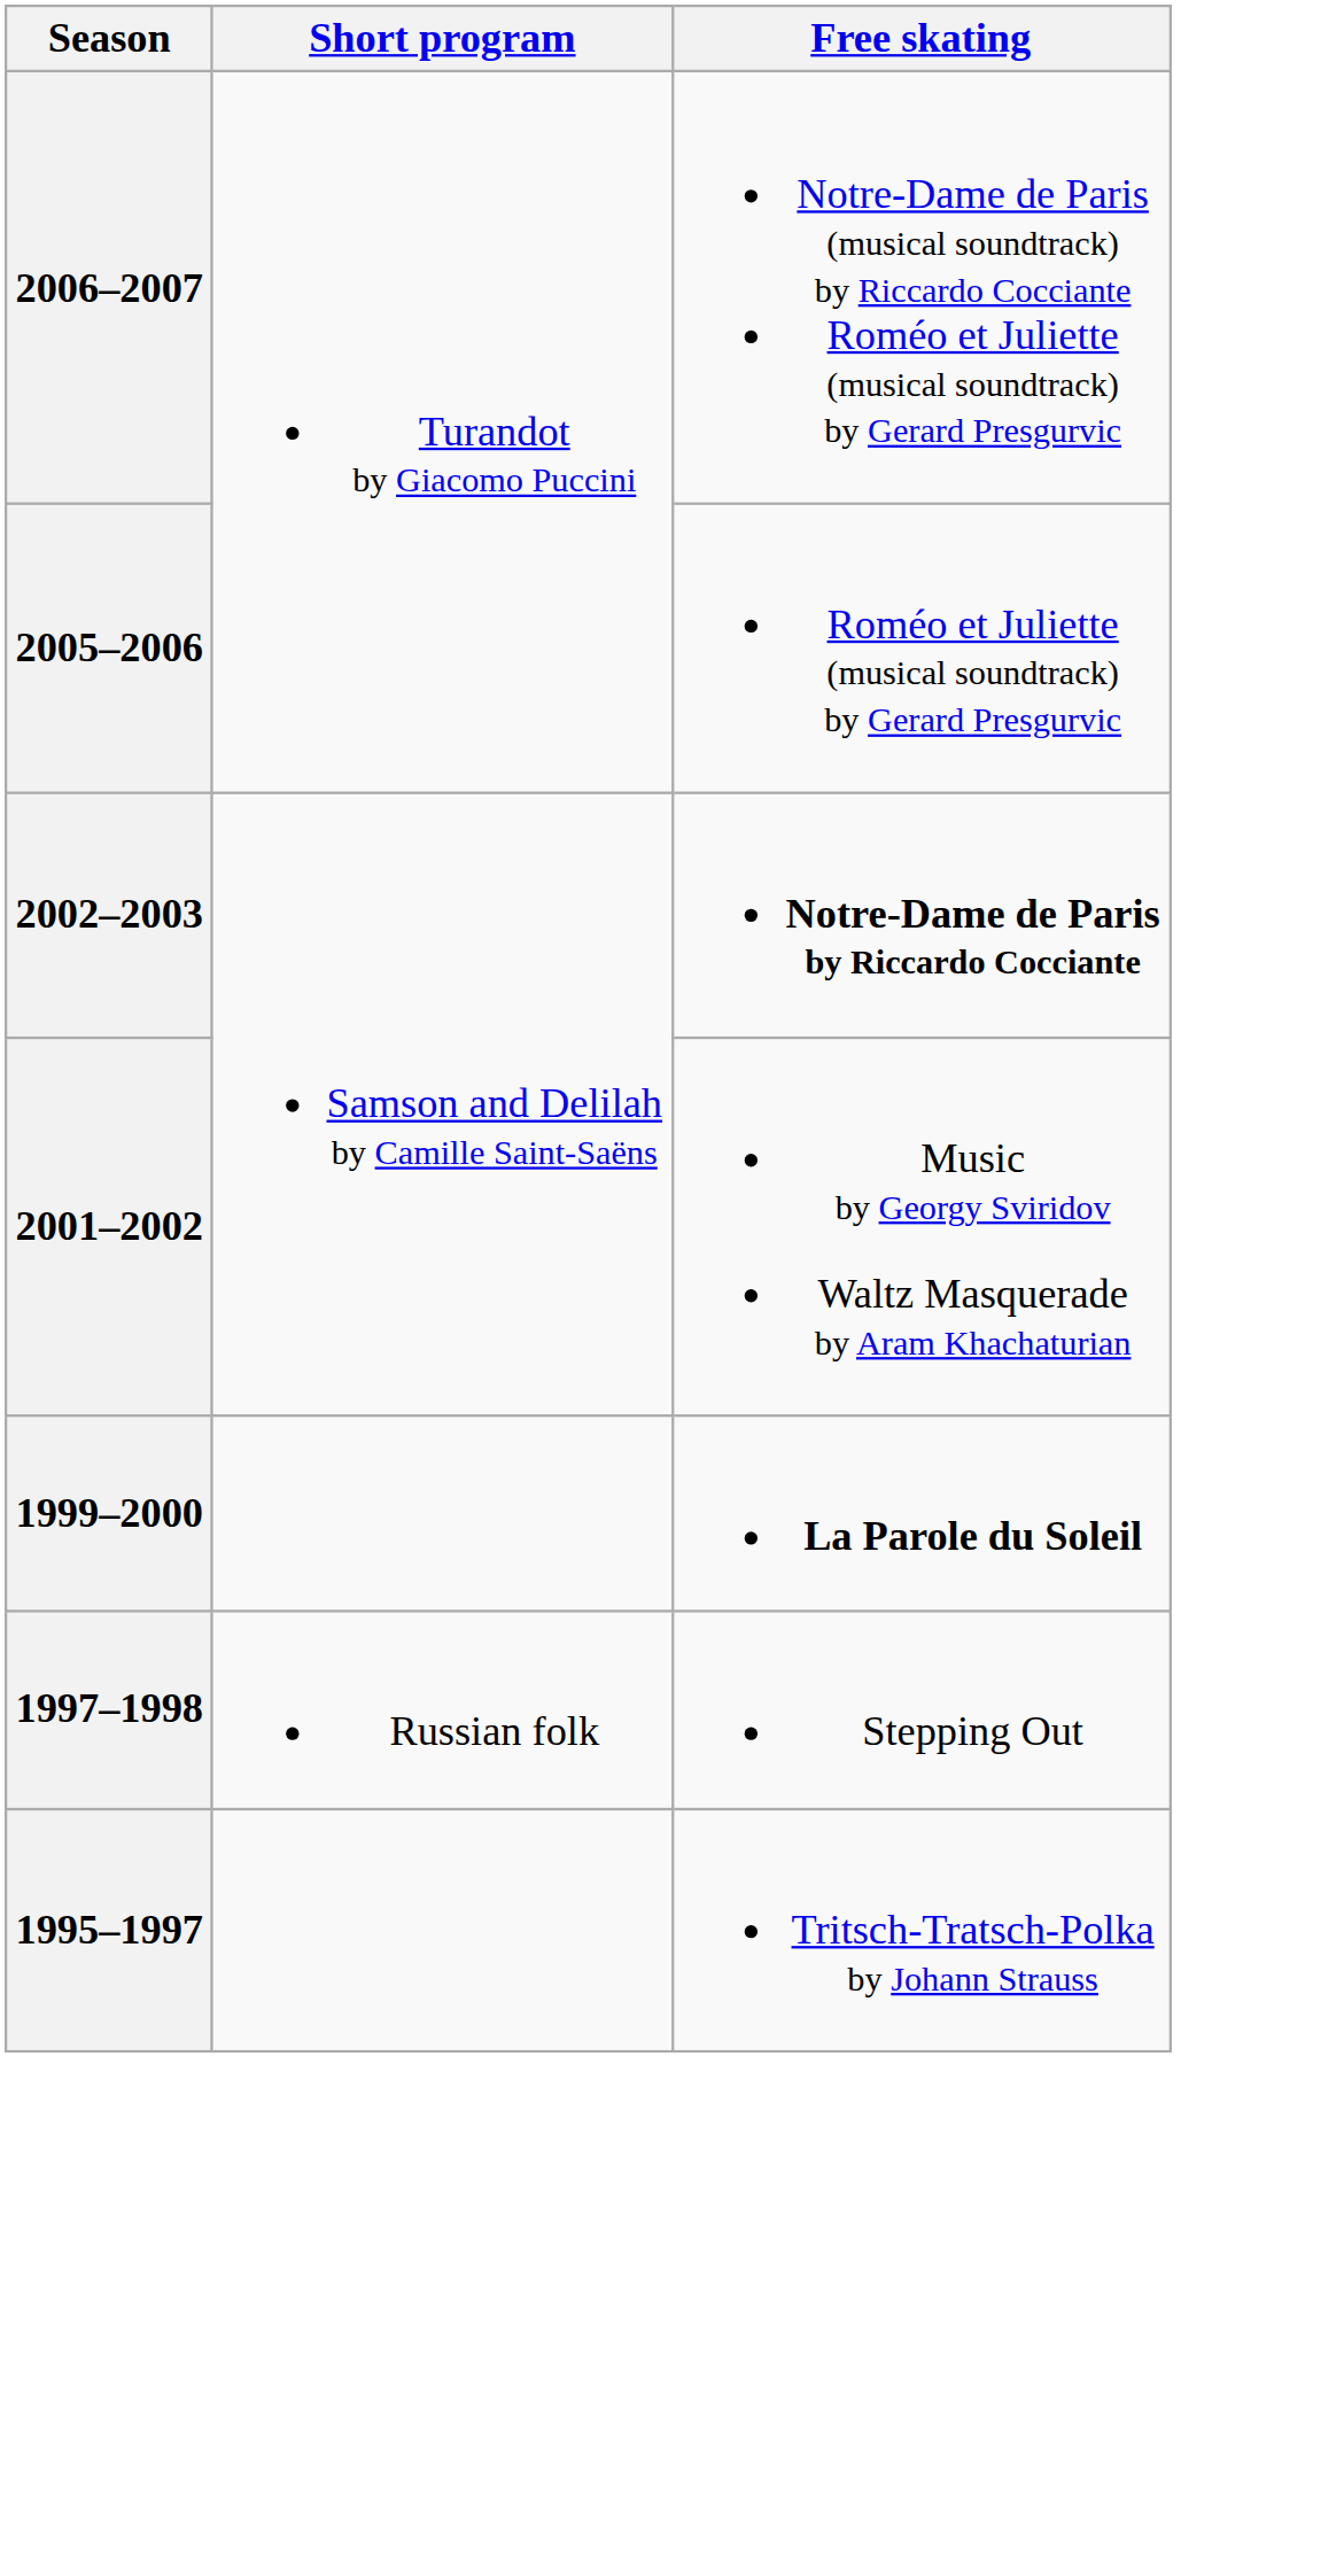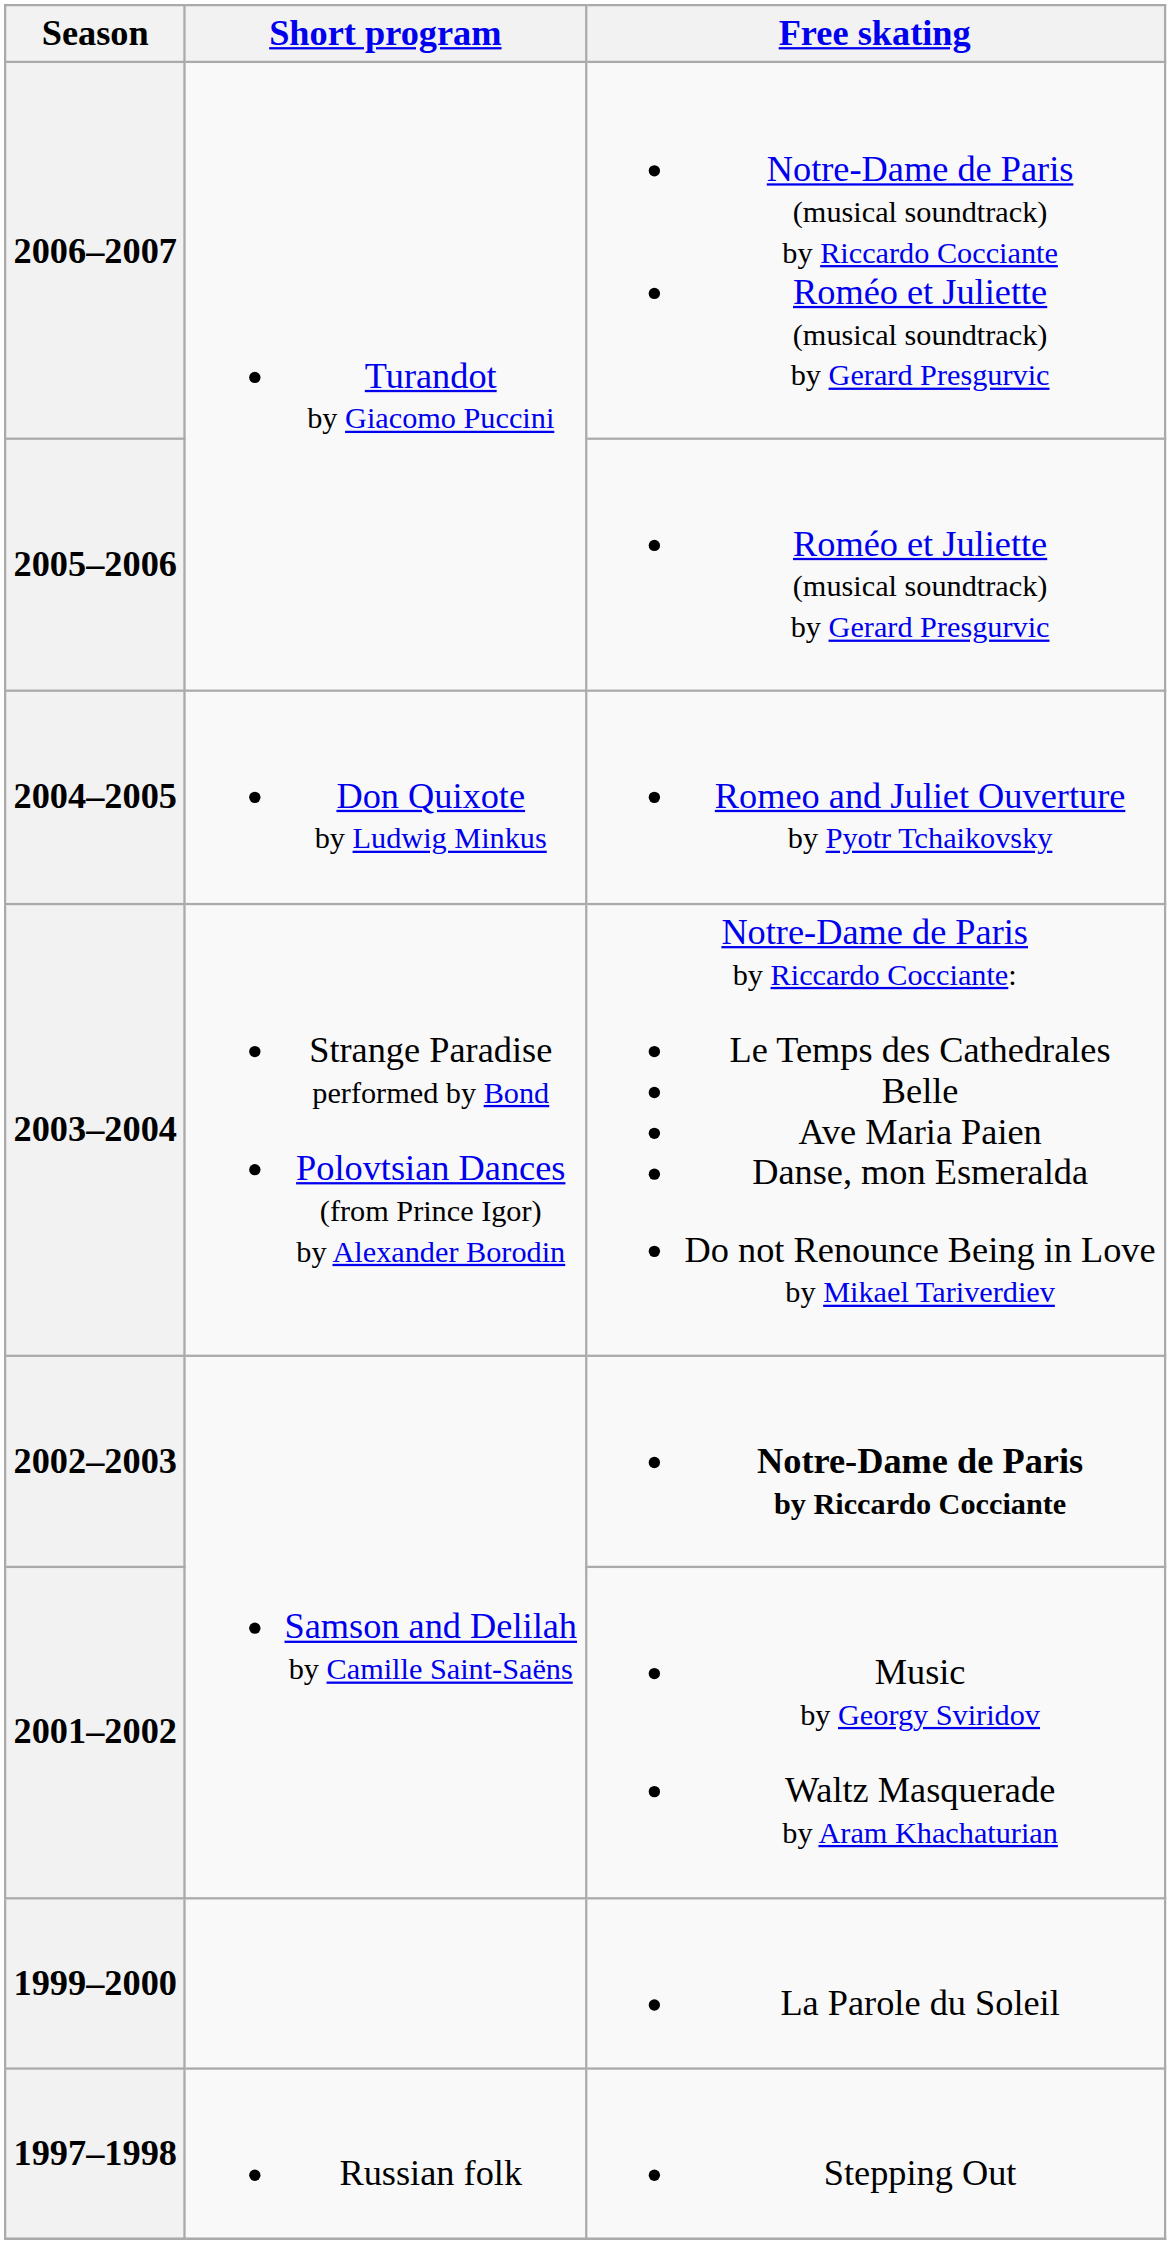+ row: 2004–2005 | Don Quixote by Ludwig Minkus | Romeo and Juliet Ouverture by Pyotr Tchaikovsky
+ row: 2003–2004 | Strange Paradise performed by Bond Polovtsian Dances (from Prince Igor) by Alexander Borodin | Notre-Dame de Paris by Riccardo Cocciante: Le Temps des Cathedrales Belle Ave Maria Paien Danse, mon Esmeralda Do not Renounce Being in Love by Mikael Tariverdiev
1999–2000 | Free skating: bold -> normal
- row: 1995–1997 | Tritsch-Tratsch-Polka by Johann Strauss
